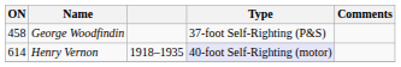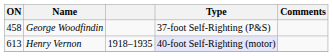Henry Vernon | ON: 614 -> 613
